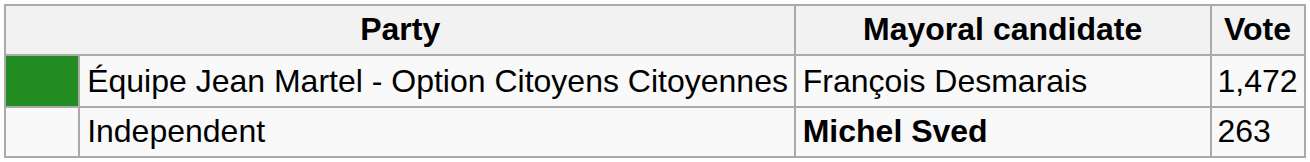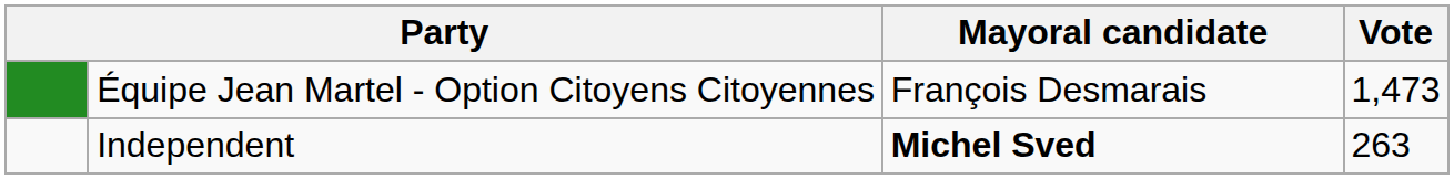Équipe Jean Martel - Option Citoyens Citoyennes | Vote: 1,472 -> 1,473
